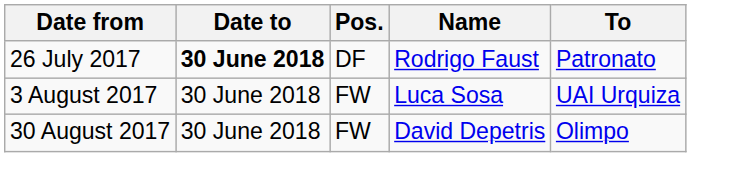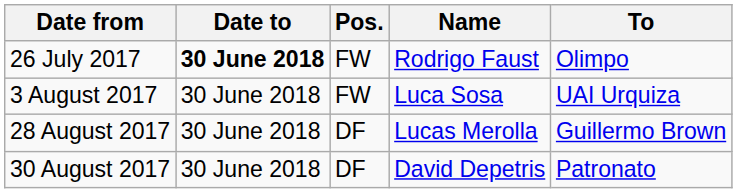26 July 2017 | Pos.: DF -> FW
26 July 2017 | To: Patronato -> Olimpo
+ row: 28 August 2017 | 30 June 2018 | DF | Lucas Merolla | Guillermo Brown
30 August 2017 | Pos.: FW -> DF
30 August 2017 | To: Olimpo -> Patronato
